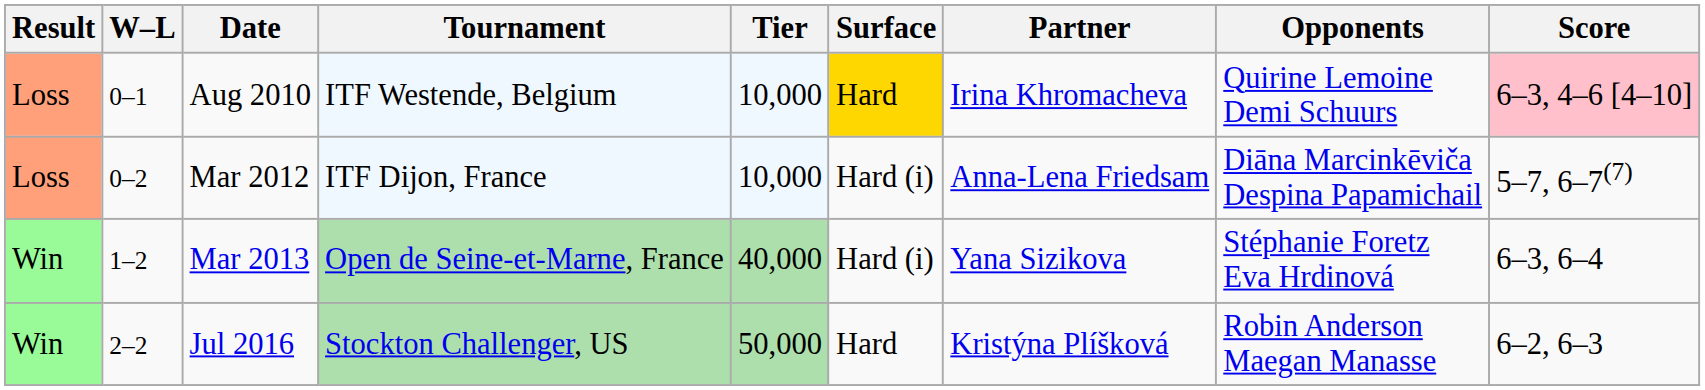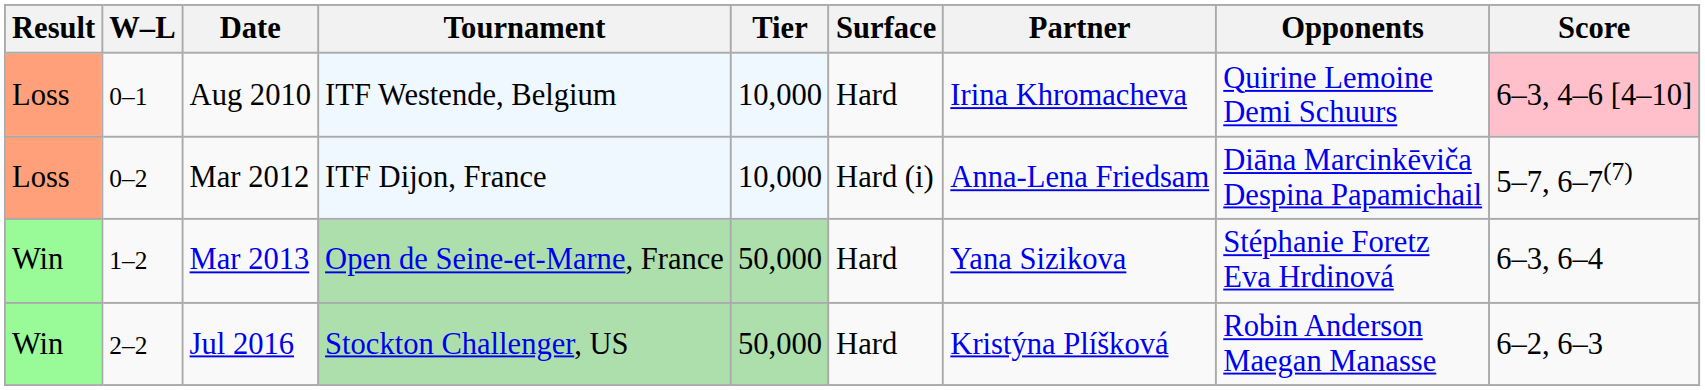Aug 2010 | Surface: gold background -> no background
Mar 2013 | Tier: 40,000 -> 50,000
Mar 2013 | Surface: Hard (i) -> Hard
